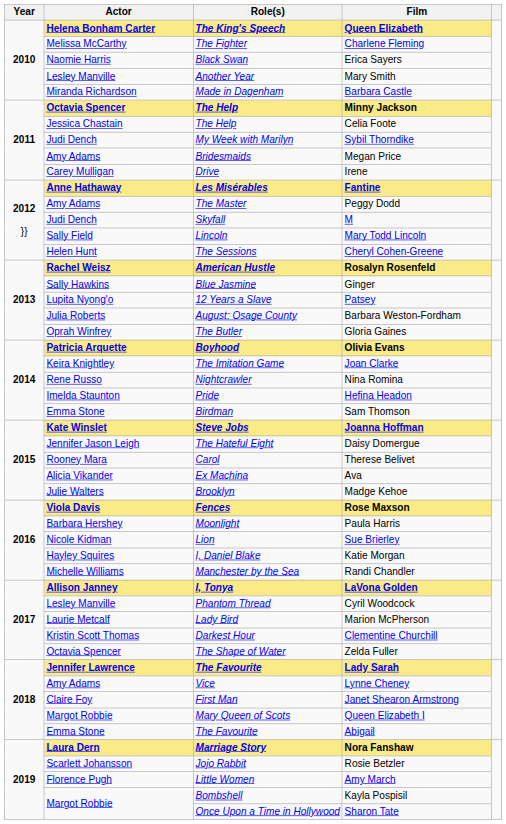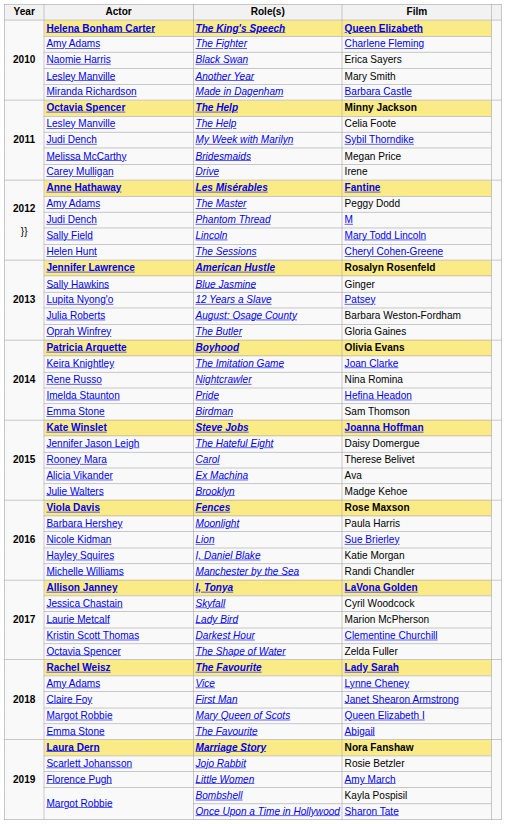Charlene Fleming | Actor: Melissa McCarthy -> Amy Adams
Celia Foote | Actor: Jessica Chastain -> Lesley Manville
Megan Price | Actor: Amy Adams -> Melissa McCarthy
M | Role(s): Skyfall -> Phantom Thread
Rosalyn Rosenfeld | Actor: Rachel Weisz -> Jennifer Lawrence
Cyril Woodcock | Actor: Lesley Manville -> Jessica Chastain
Cyril Woodcock | Role(s): Phantom Thread -> Skyfall
Lady Sarah | Actor: Jennifer Lawrence -> Rachel Weisz
